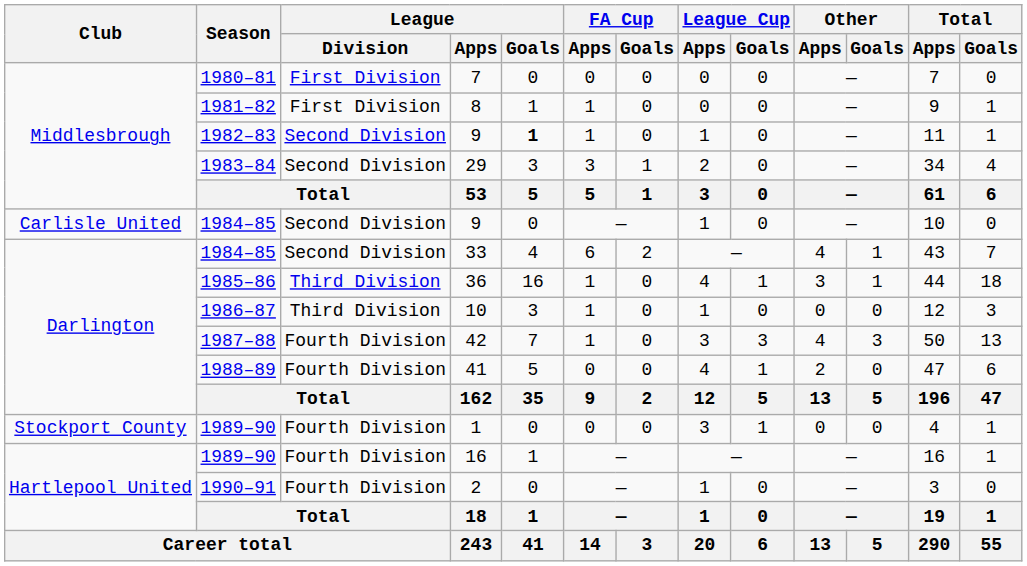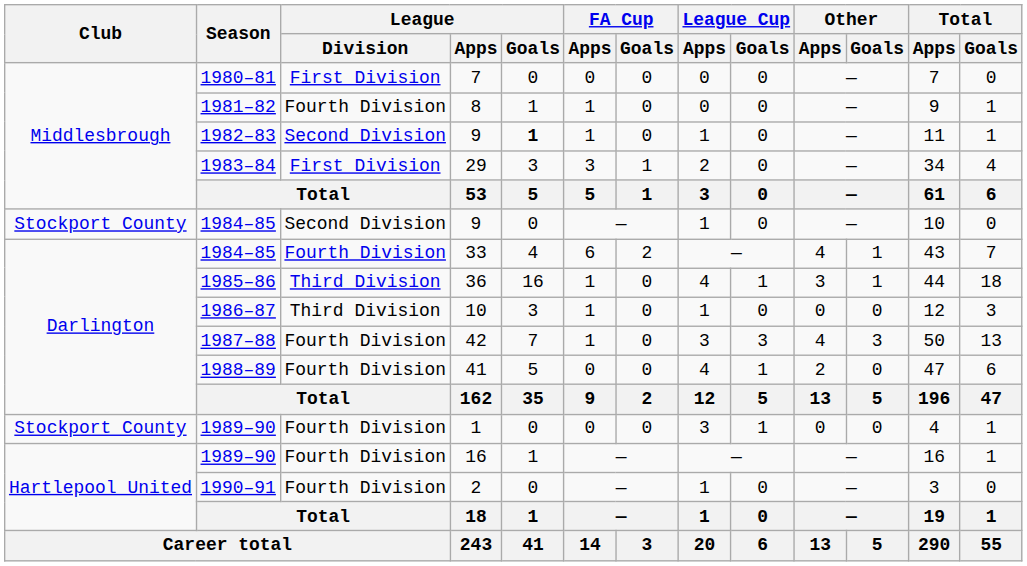8 | League / Division: First Division -> Fourth Division
29 | League / Division: Second Division -> First Division
1984–85 / 9 | Club: Carlisle United -> Stockport County
33 | League / Division: Second Division -> Fourth Division
